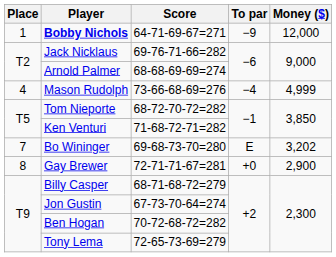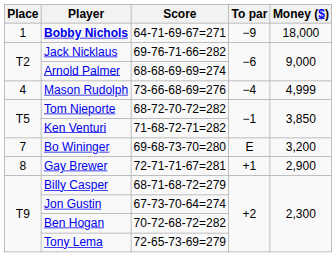Bobby Nichols | Money ($): 12,000 -> 18,000
Bo Wininger | Money ($): 3,202 -> 3,200
Gay Brewer | To par: +0 -> +1
